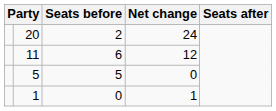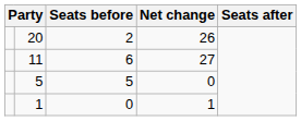20 | Net change: 24 -> 26
11 | Net change: 12 -> 27
